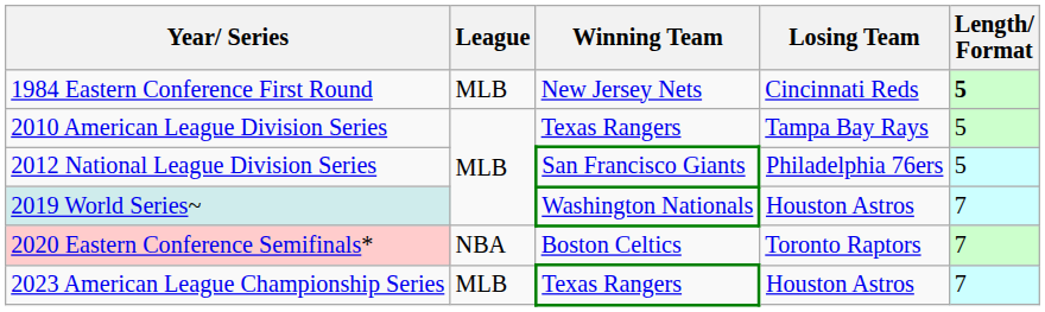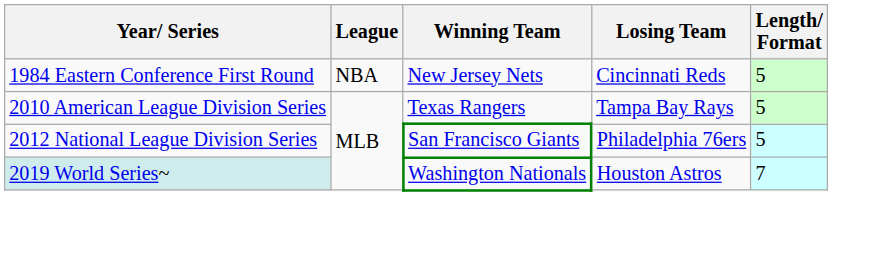1984 Eastern Conference First Round | League: MLB -> NBA
1984 Eastern Conference First Round | Length/ Format: bold -> normal
- row: 2020 Eastern Conference Semifinals* | NBA | Boston Celtics | Toronto Raptors | 7
- row: 2023 American League Championship Series | MLB | Texas Rangers | Houston Astros | 7
